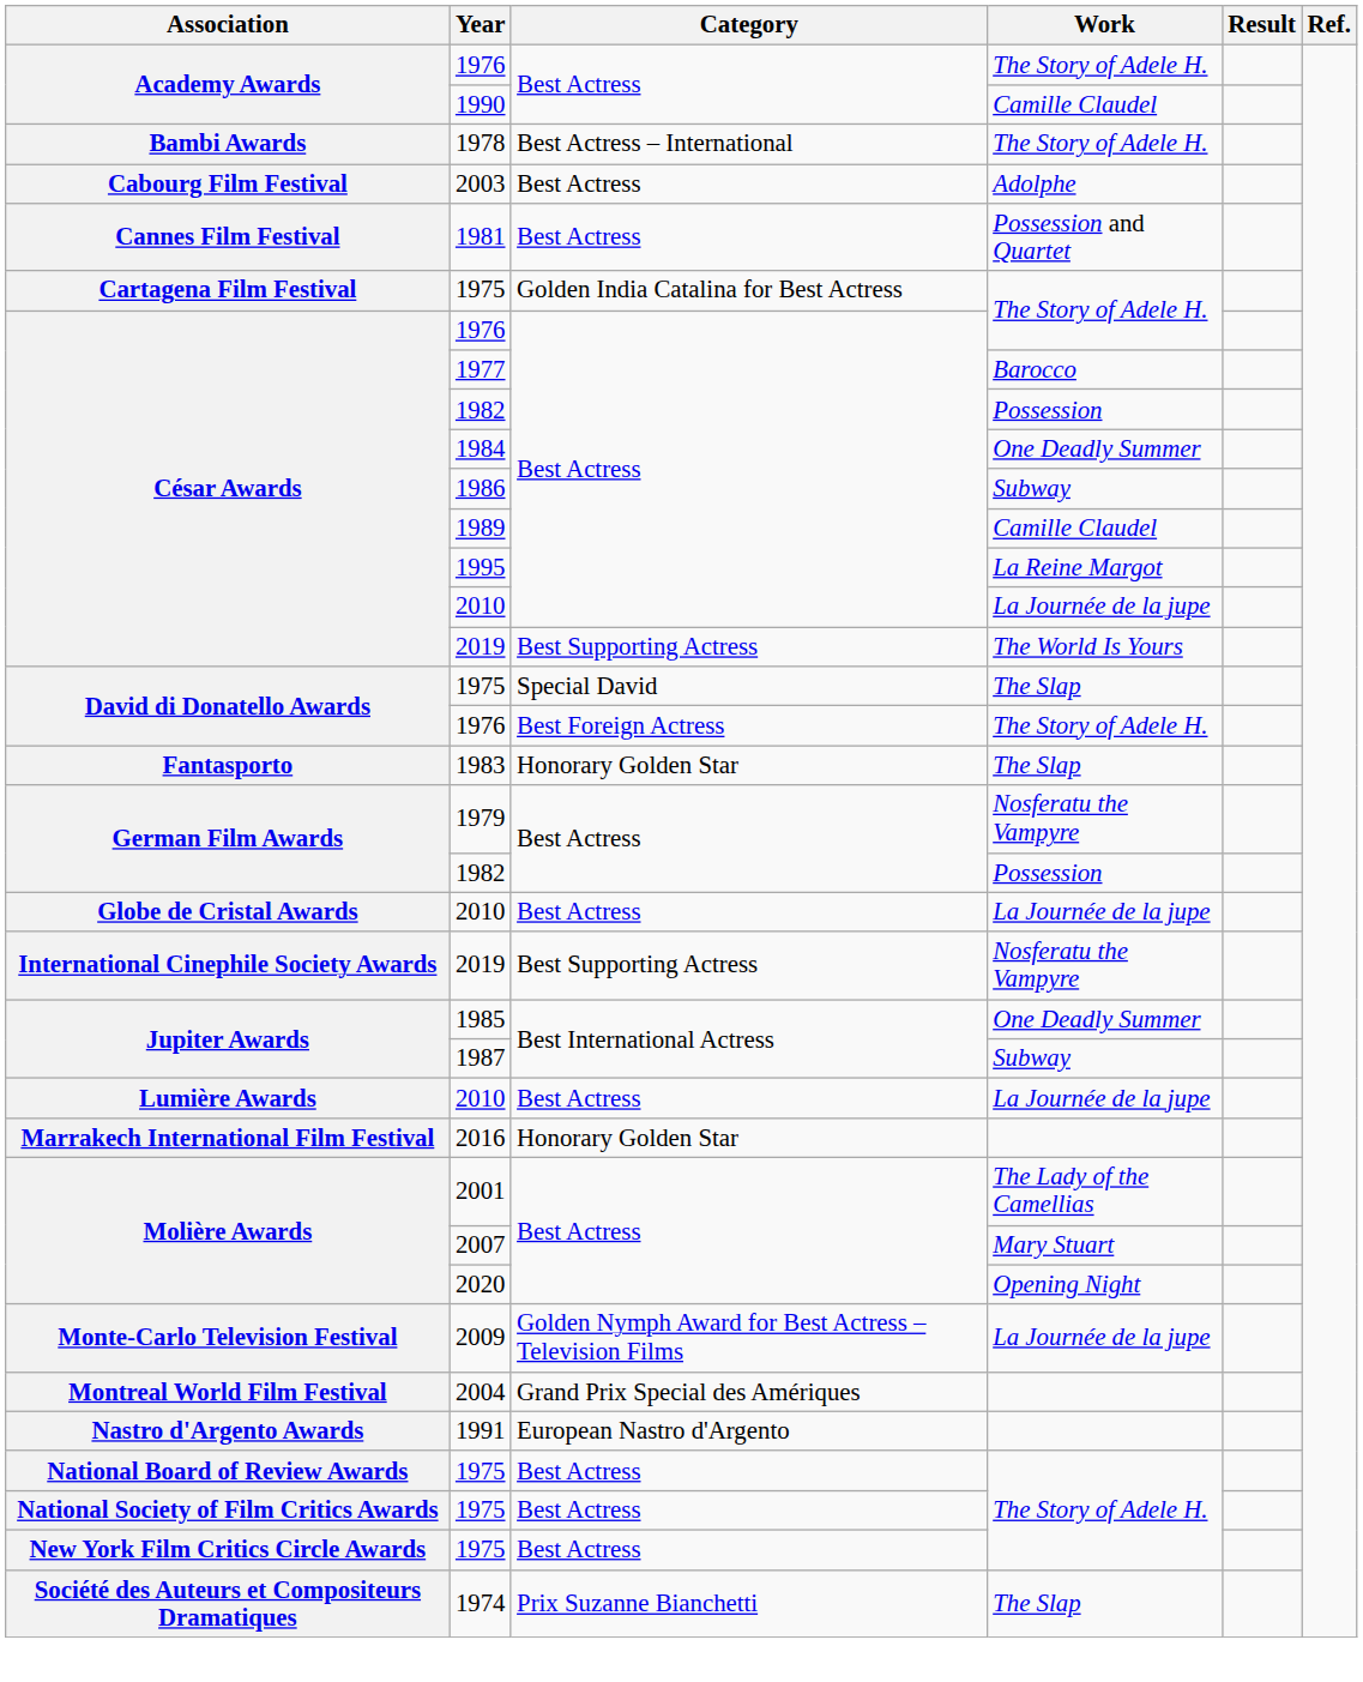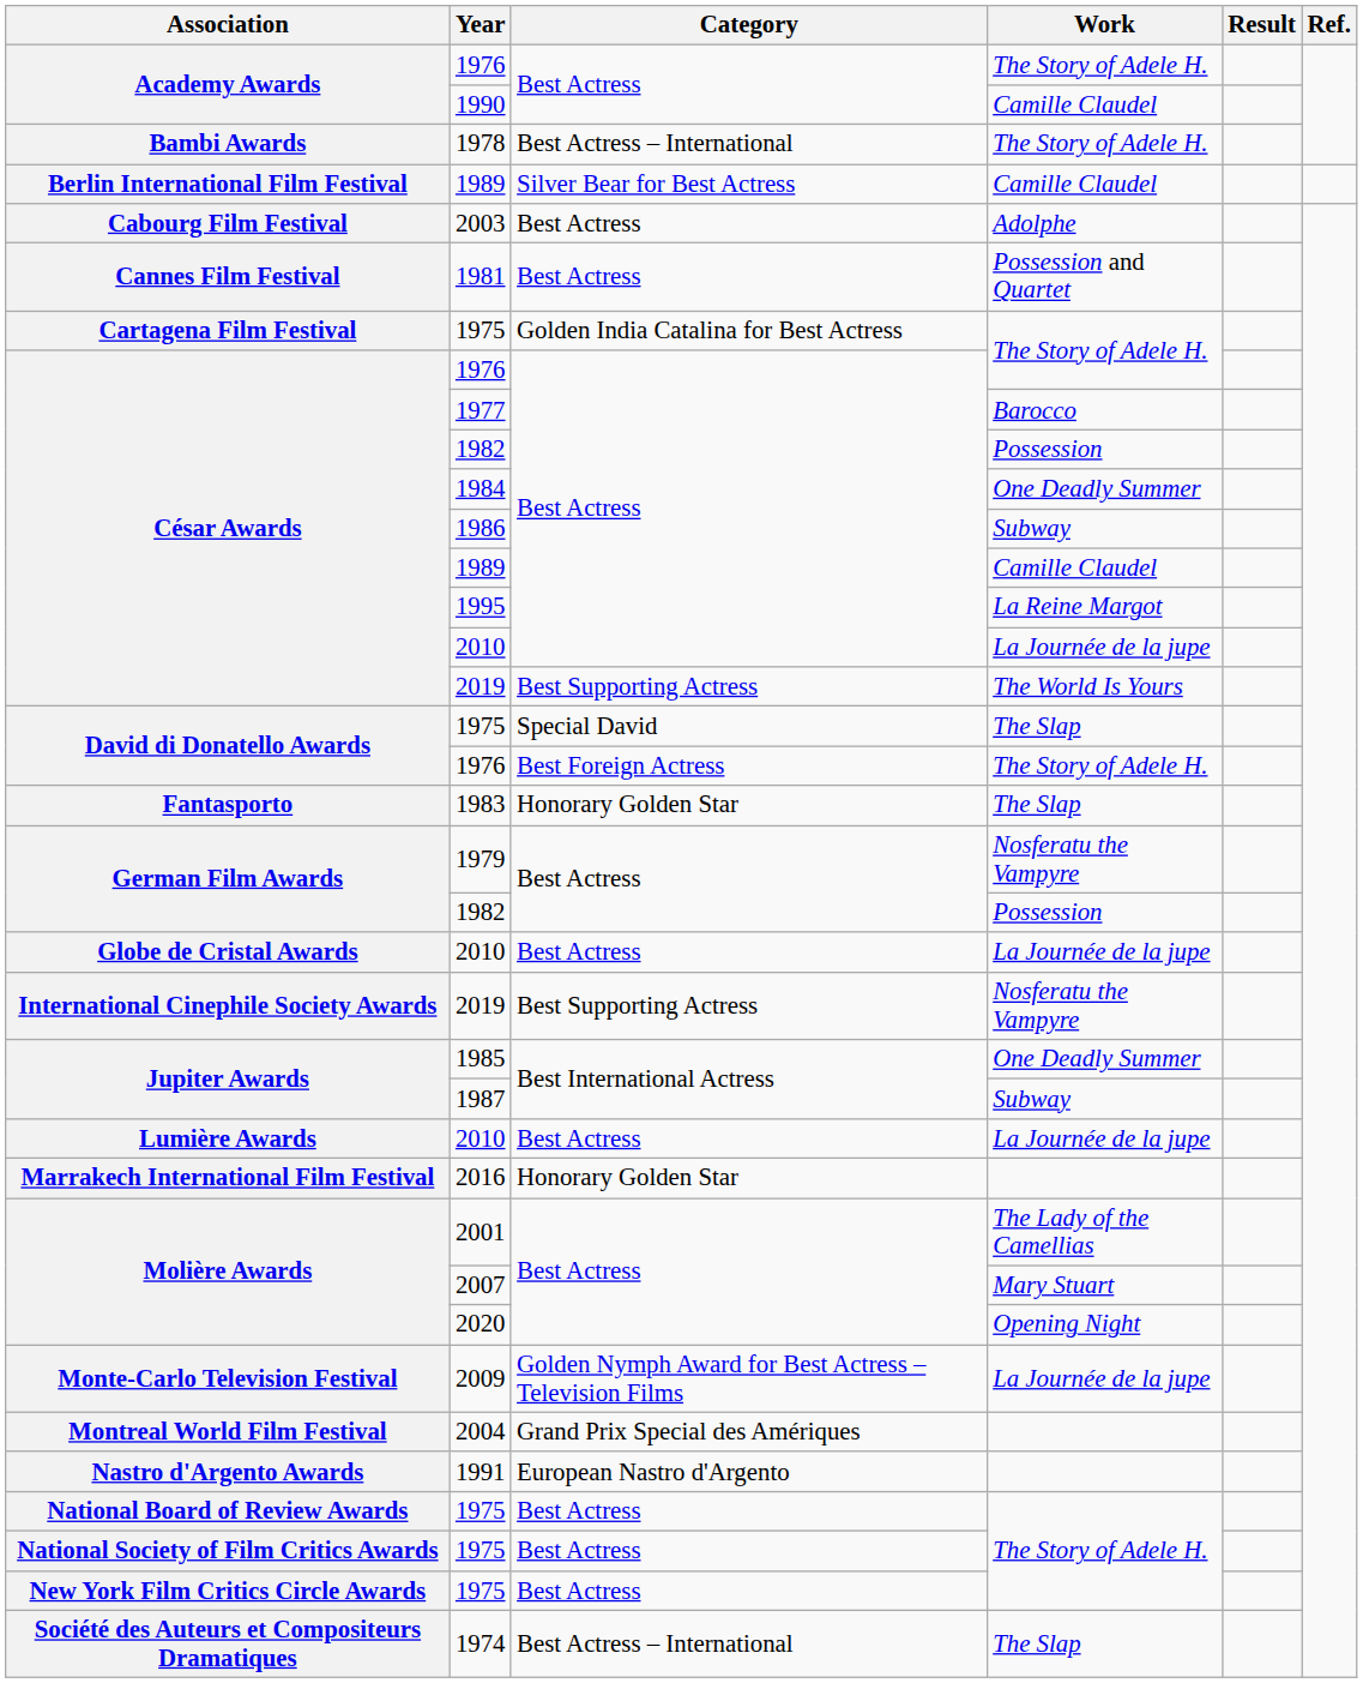+ row: Berlin International Film Festival | 1989 | Silver Bear for Best Actress | Camille Claudel
1974 | Category: Prix Suzanne Bianchetti -> Best Actress – International
